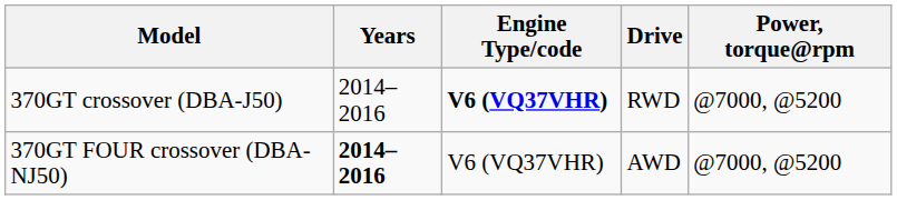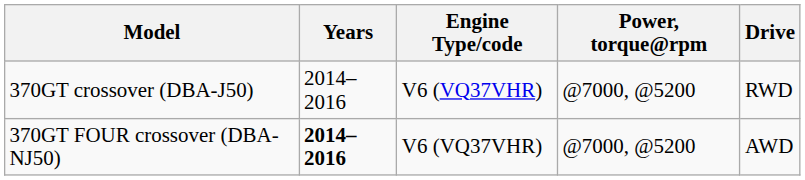columns swapped: Power, torque@rpm <-> Drive
370GT crossover (DBA-J50) | Engine Type/code: bold -> normal
